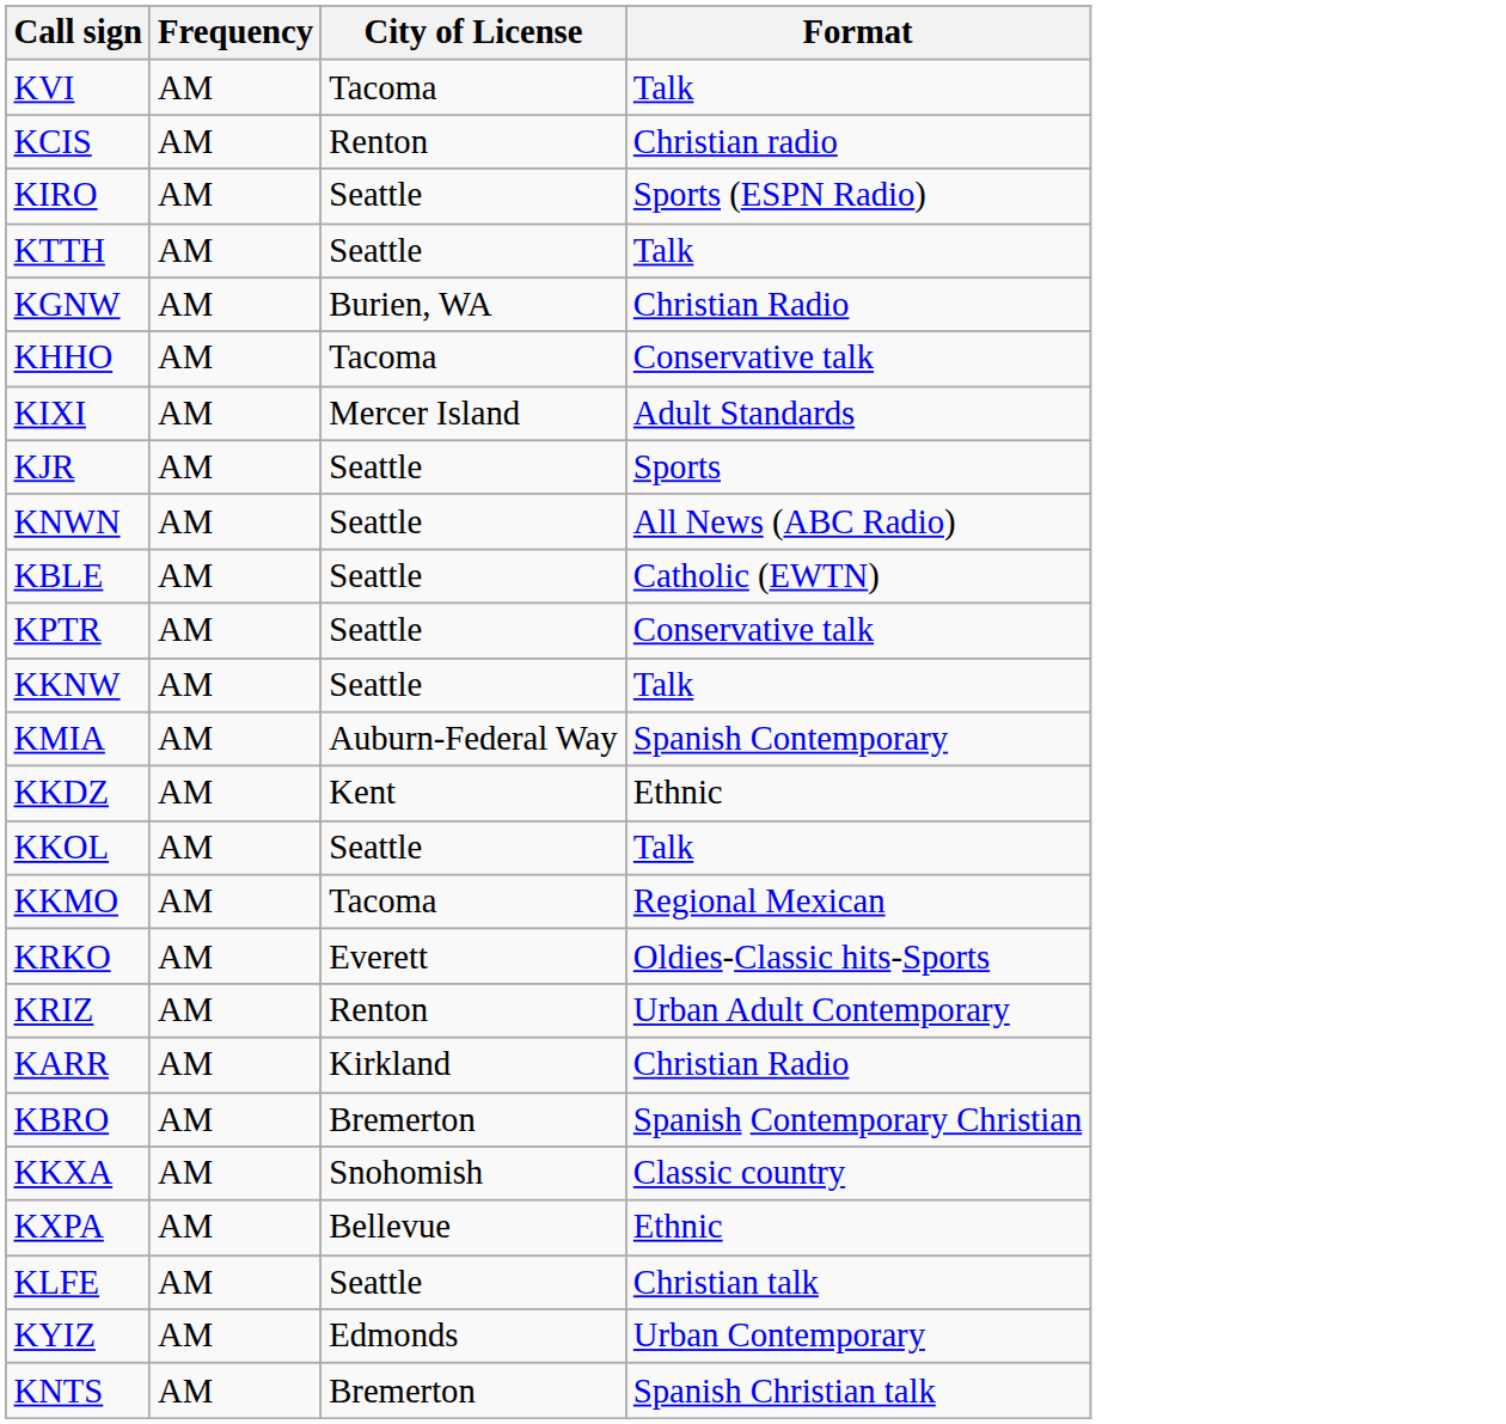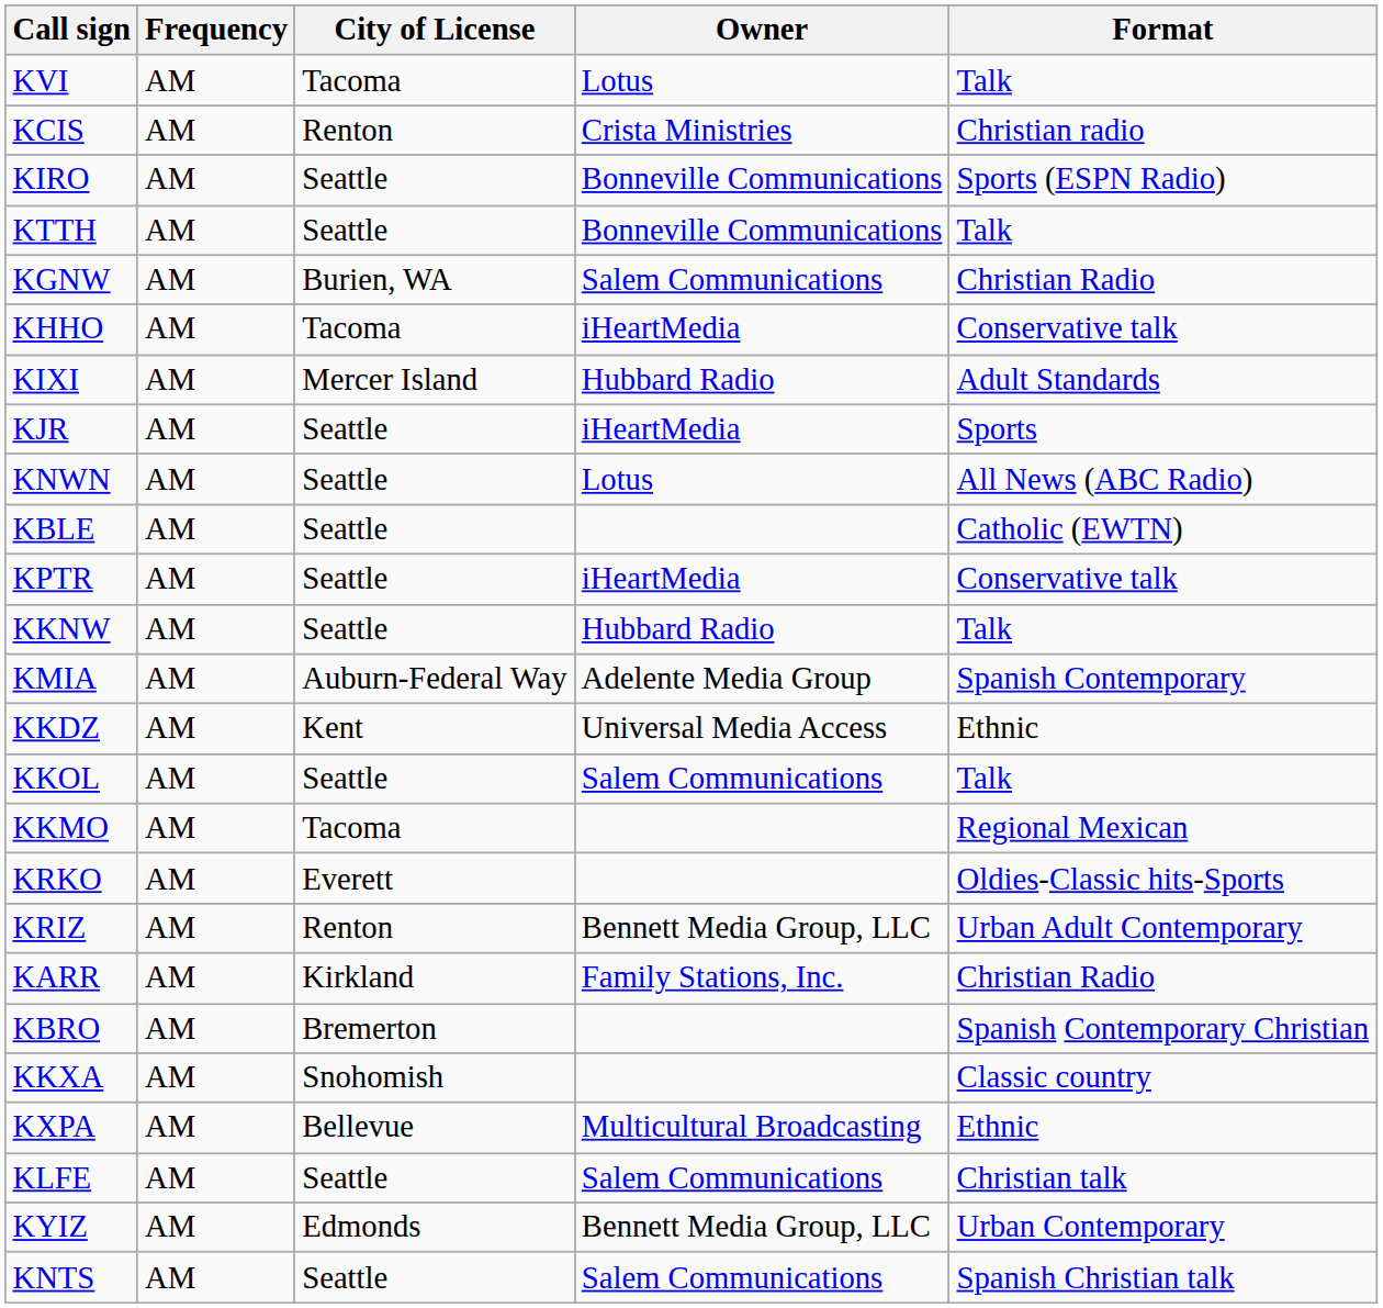+ column: Owner | Lotus | Crista Ministries | Bonneville Communications | Bonneville Communications | Salem Communications | iHeartMedia | Hubbard Radio | iHeartMedia | Lotus | iHeartMedia | Hubbard Radio | Adelente Media Group | Universal Media Access | Salem Communications | Bennett Media Group, LLC | Family Stations, Inc. | Multicultural Broadcasting | Salem Communications | Bennett Media Group, LLC | Salem Communications
KNTS | City of License: Bremerton -> Seattle
